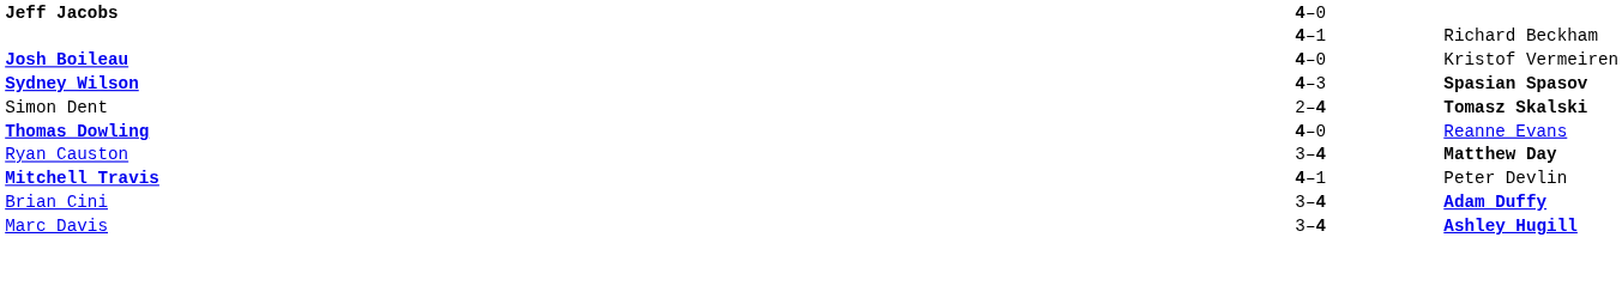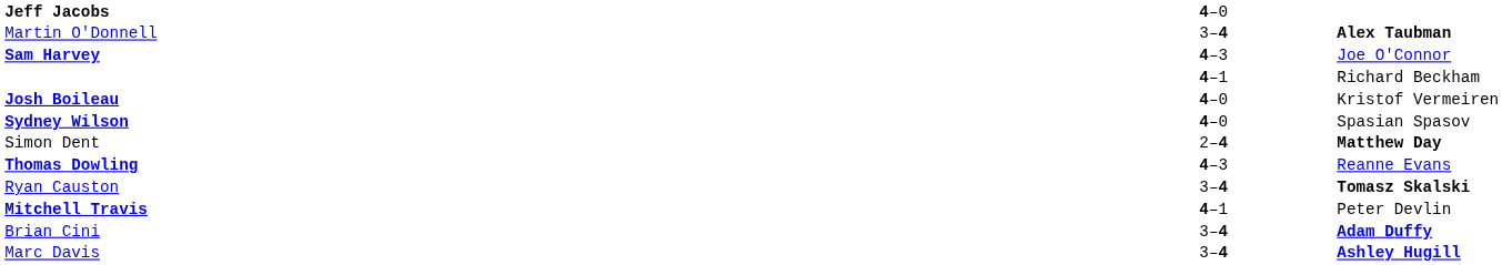+ row: Martin O'Donnell | 3–4 | Alex Taubman
+ row: Sam Harvey | 4–3 | Joe O'Connor
Sydney Wilson | column 2: 4–3 -> 4–0
Sydney Wilson | column 3: bold -> normal
Simon Dent | column 3: Tomasz Skalski -> Matthew Day
Thomas Dowling | column 2: 4–0 -> 4–3
Ryan Causton | column 3: Matthew Day -> Tomasz Skalski
